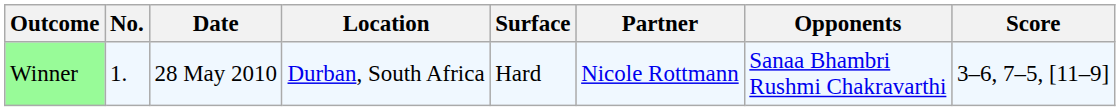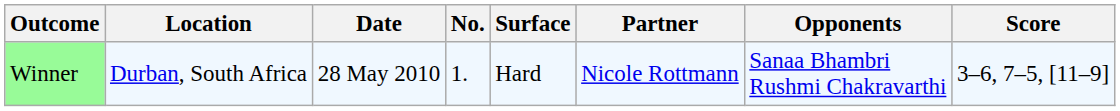columns swapped: No. <-> Location
